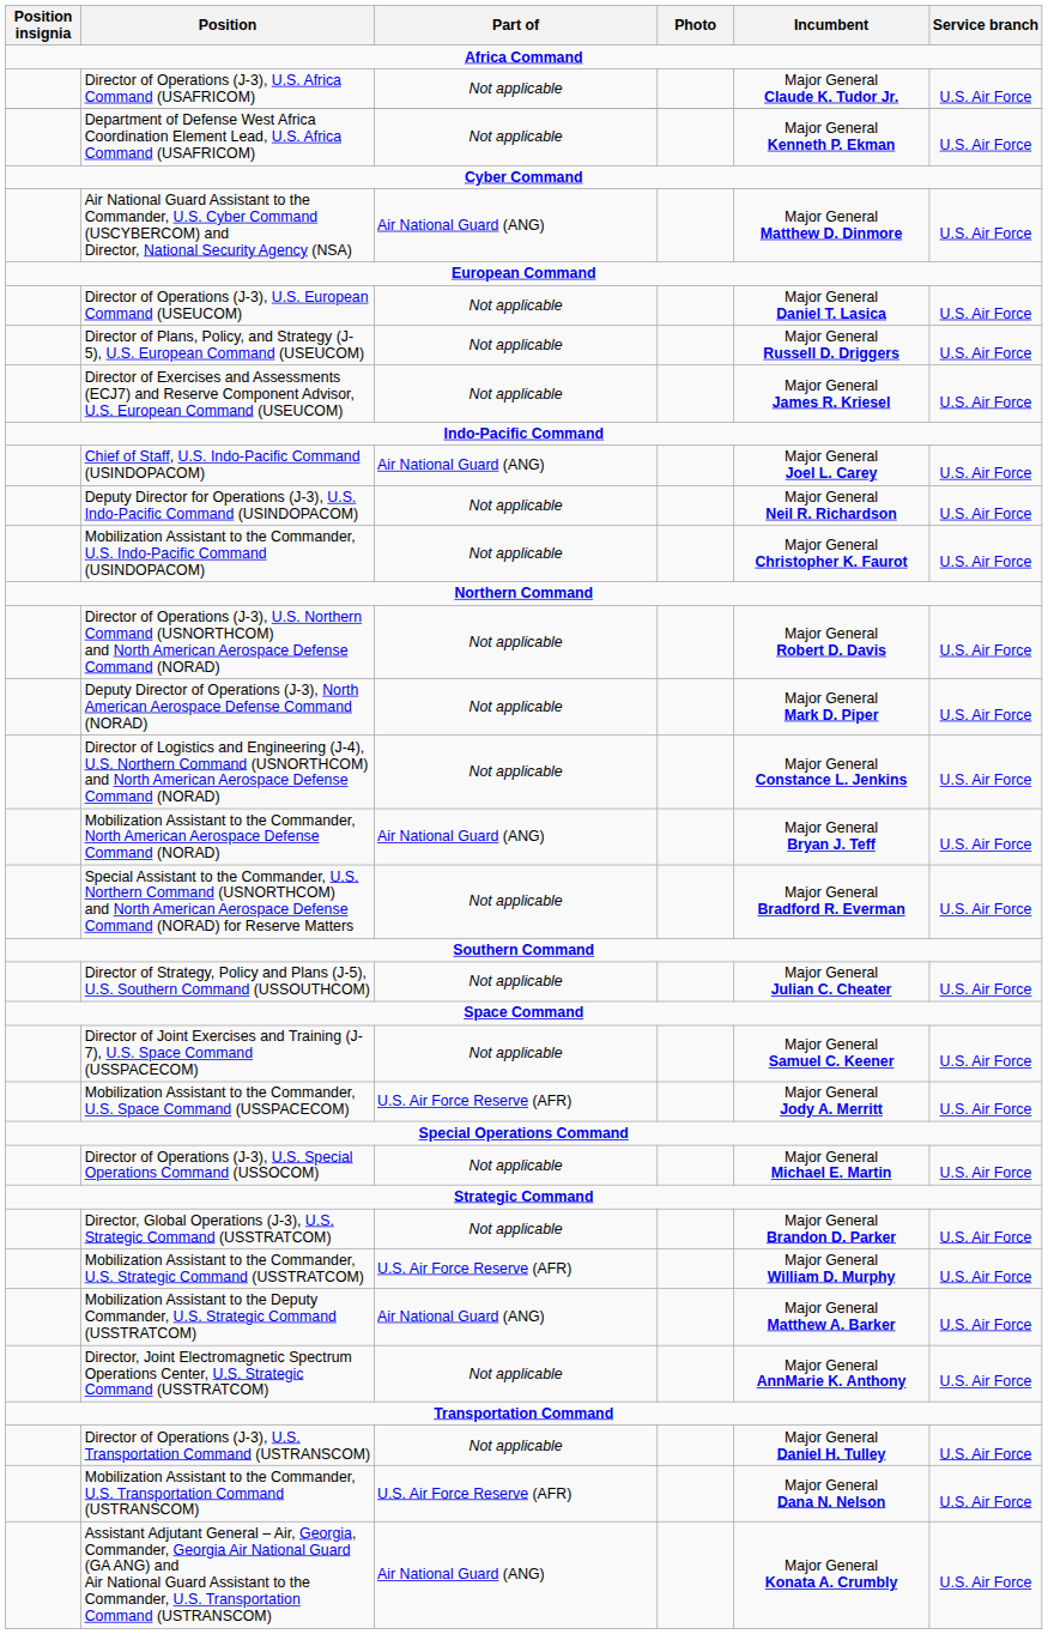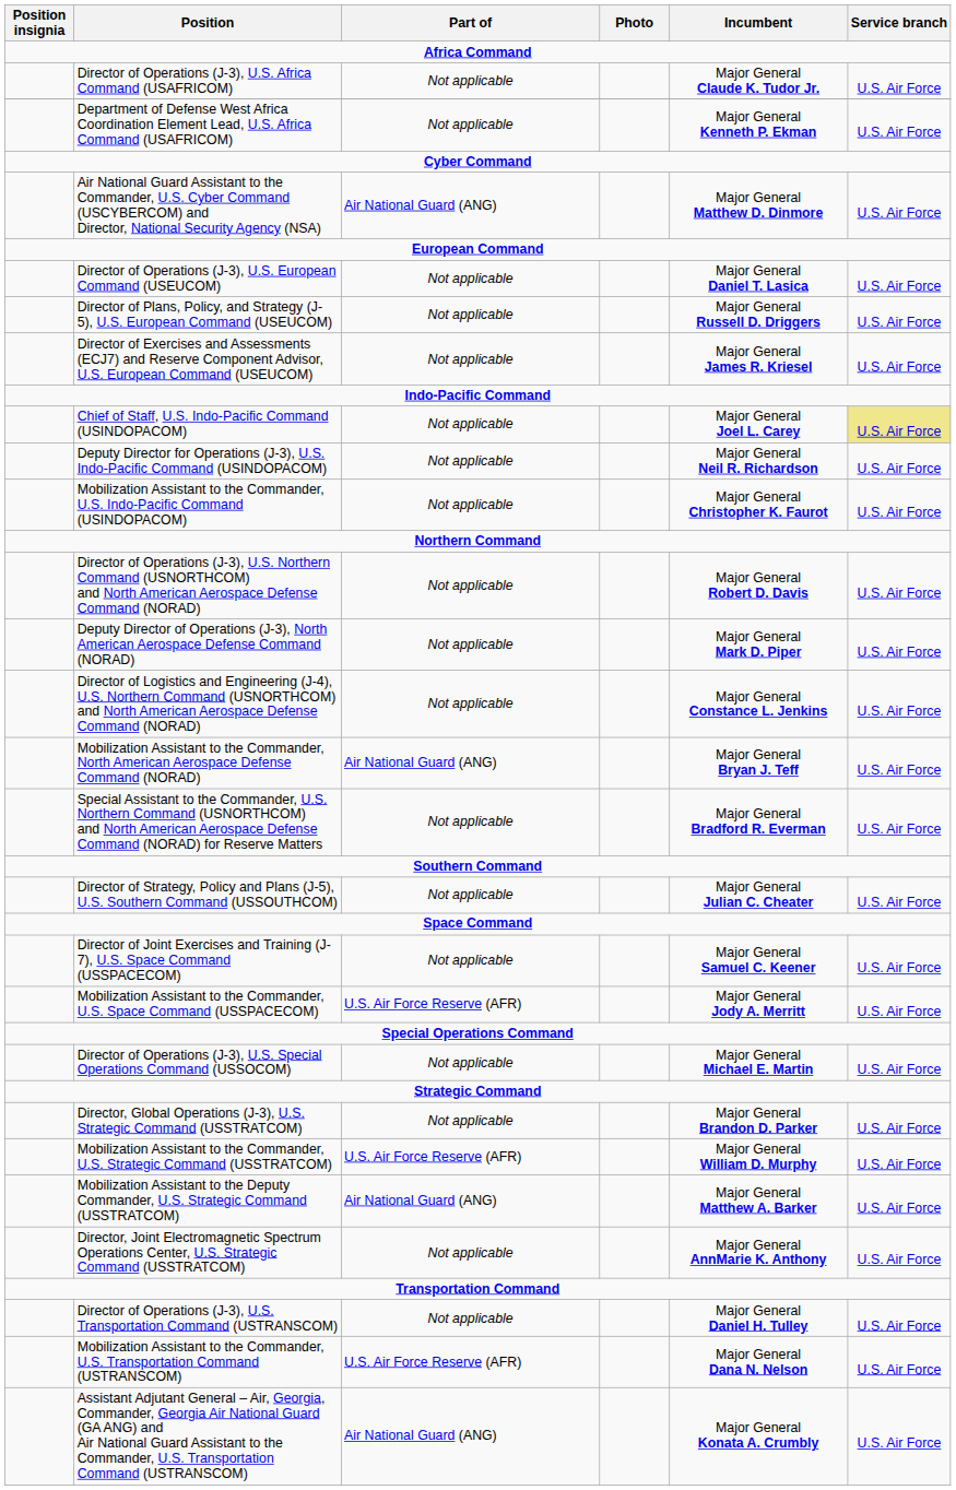Chief of Staff, U.S. Indo-Pacific Command (USINDOPACOM) | Part of: Air National Guard (ANG) -> Not applicable
Chief of Staff, U.S. Indo-Pacific Command (USINDOPACOM) | Service branch: no background -> khaki background
